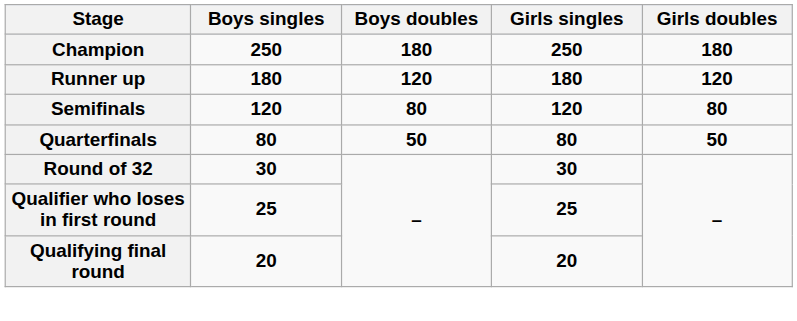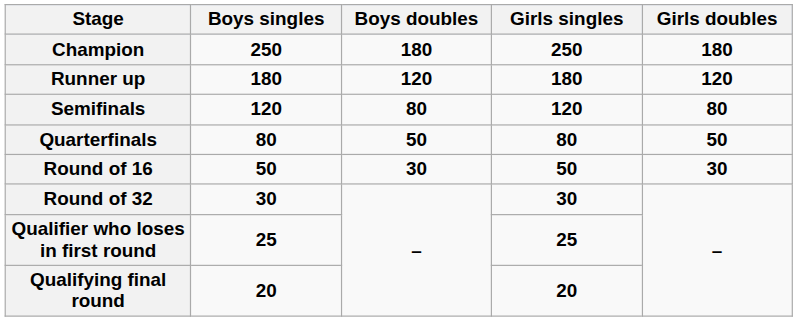+ row: Round of 16 | 50 | 30 | 50 | 30
